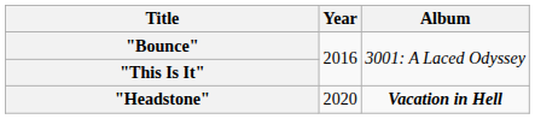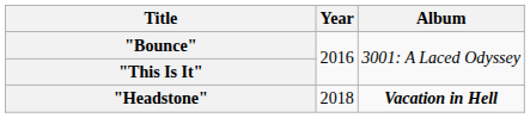"Headstone" | Year: 2020 -> 2018
